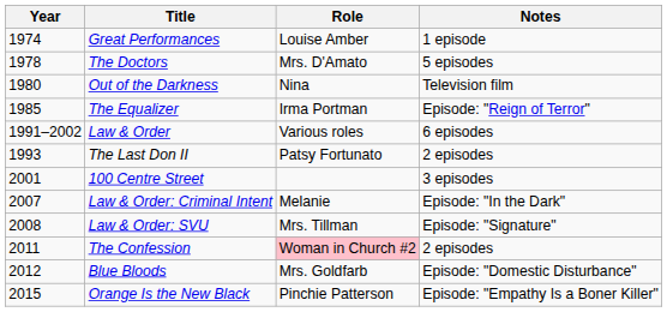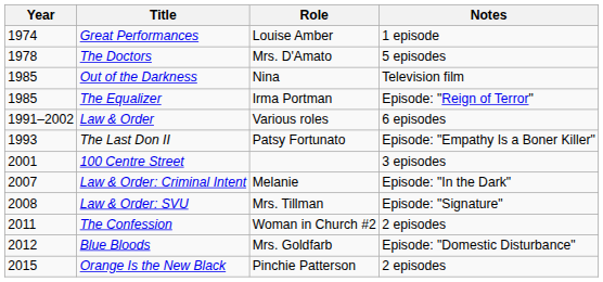Out of the Darkness | Year: 1980 -> 1985
The Last Don II | Notes: 2 episodes -> Episode: "Empathy Is a Boner Killer"
The Confession | Role: pink background -> no background
Orange Is the New Black | Notes: Episode: "Empathy Is a Boner Killer" -> 2 episodes
